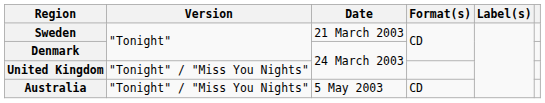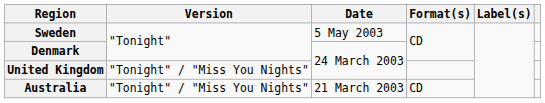Sweden | Date: 21 March 2003 -> 5 May 2003
Australia | Date: 5 May 2003 -> 21 March 2003
